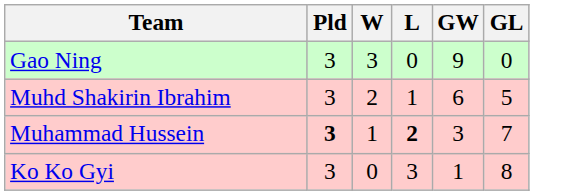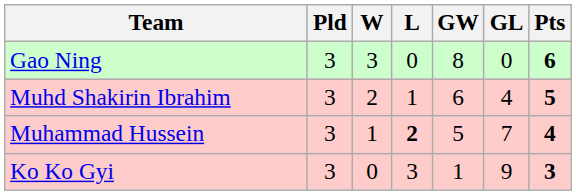+ column: Pts | 6 | 5 | 4 | 3
Gao Ning | GW: 9 -> 8
Muhd Shakirin Ibrahim | GL: 5 -> 4
Muhammad Hussein | Pld: bold -> normal
Muhammad Hussein | GW: 3 -> 5
Ko Ko Gyi | GL: 8 -> 9
